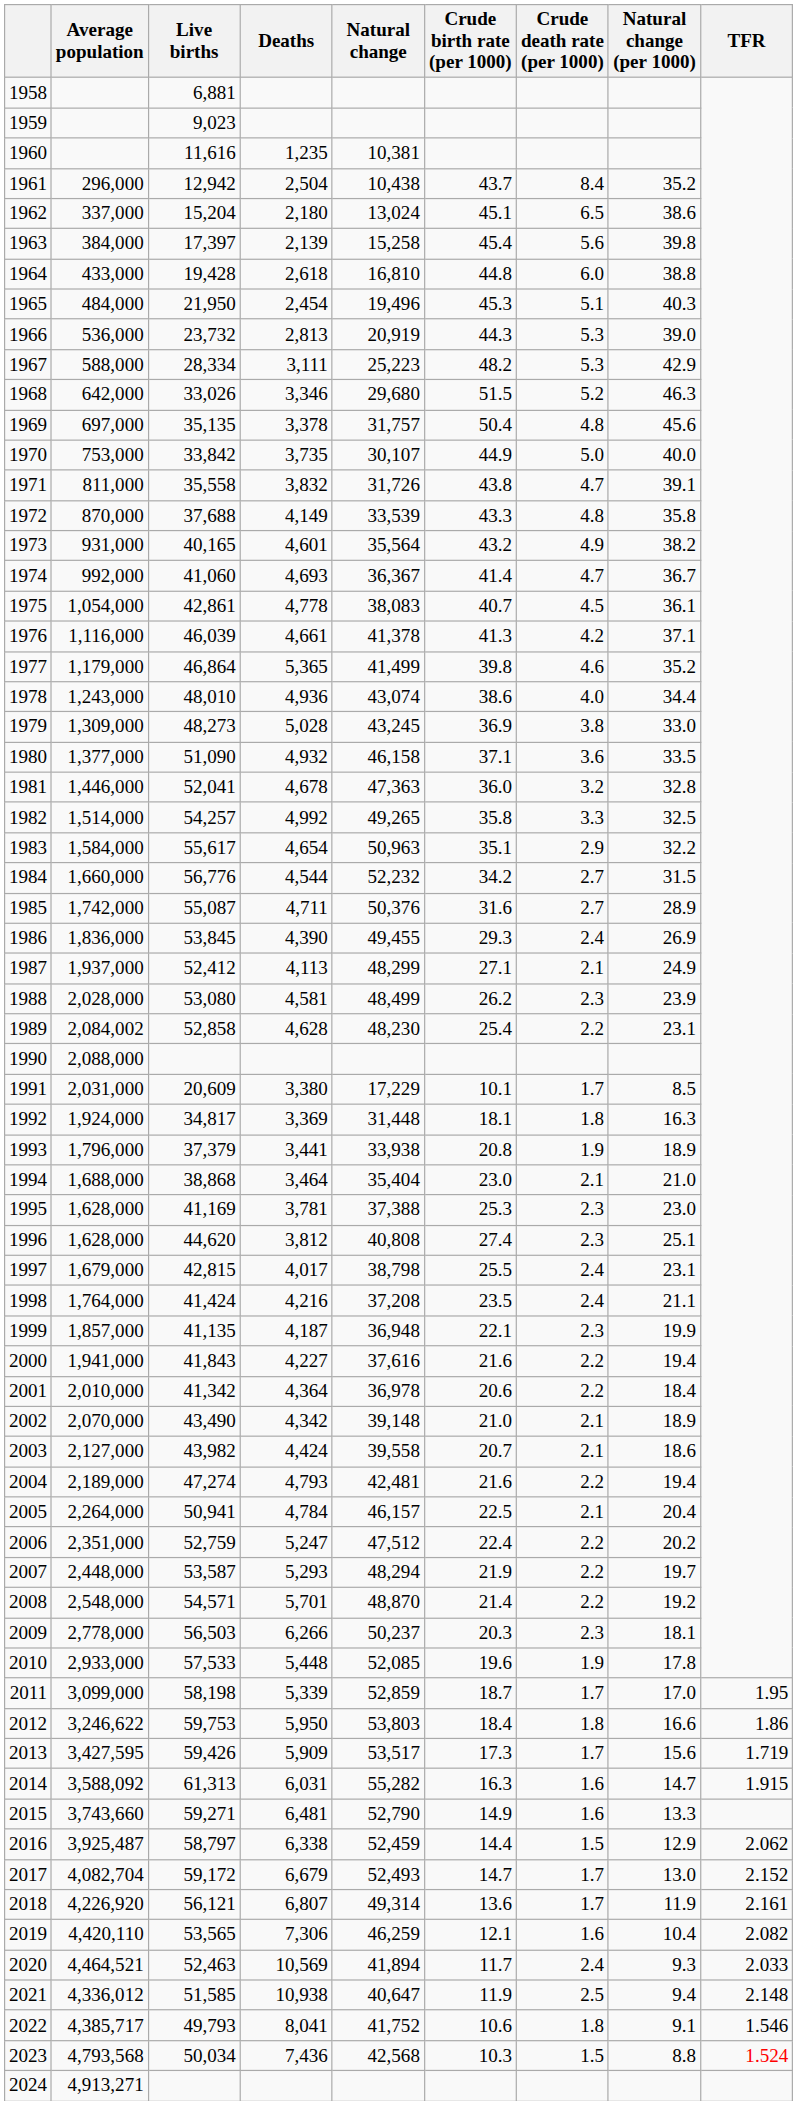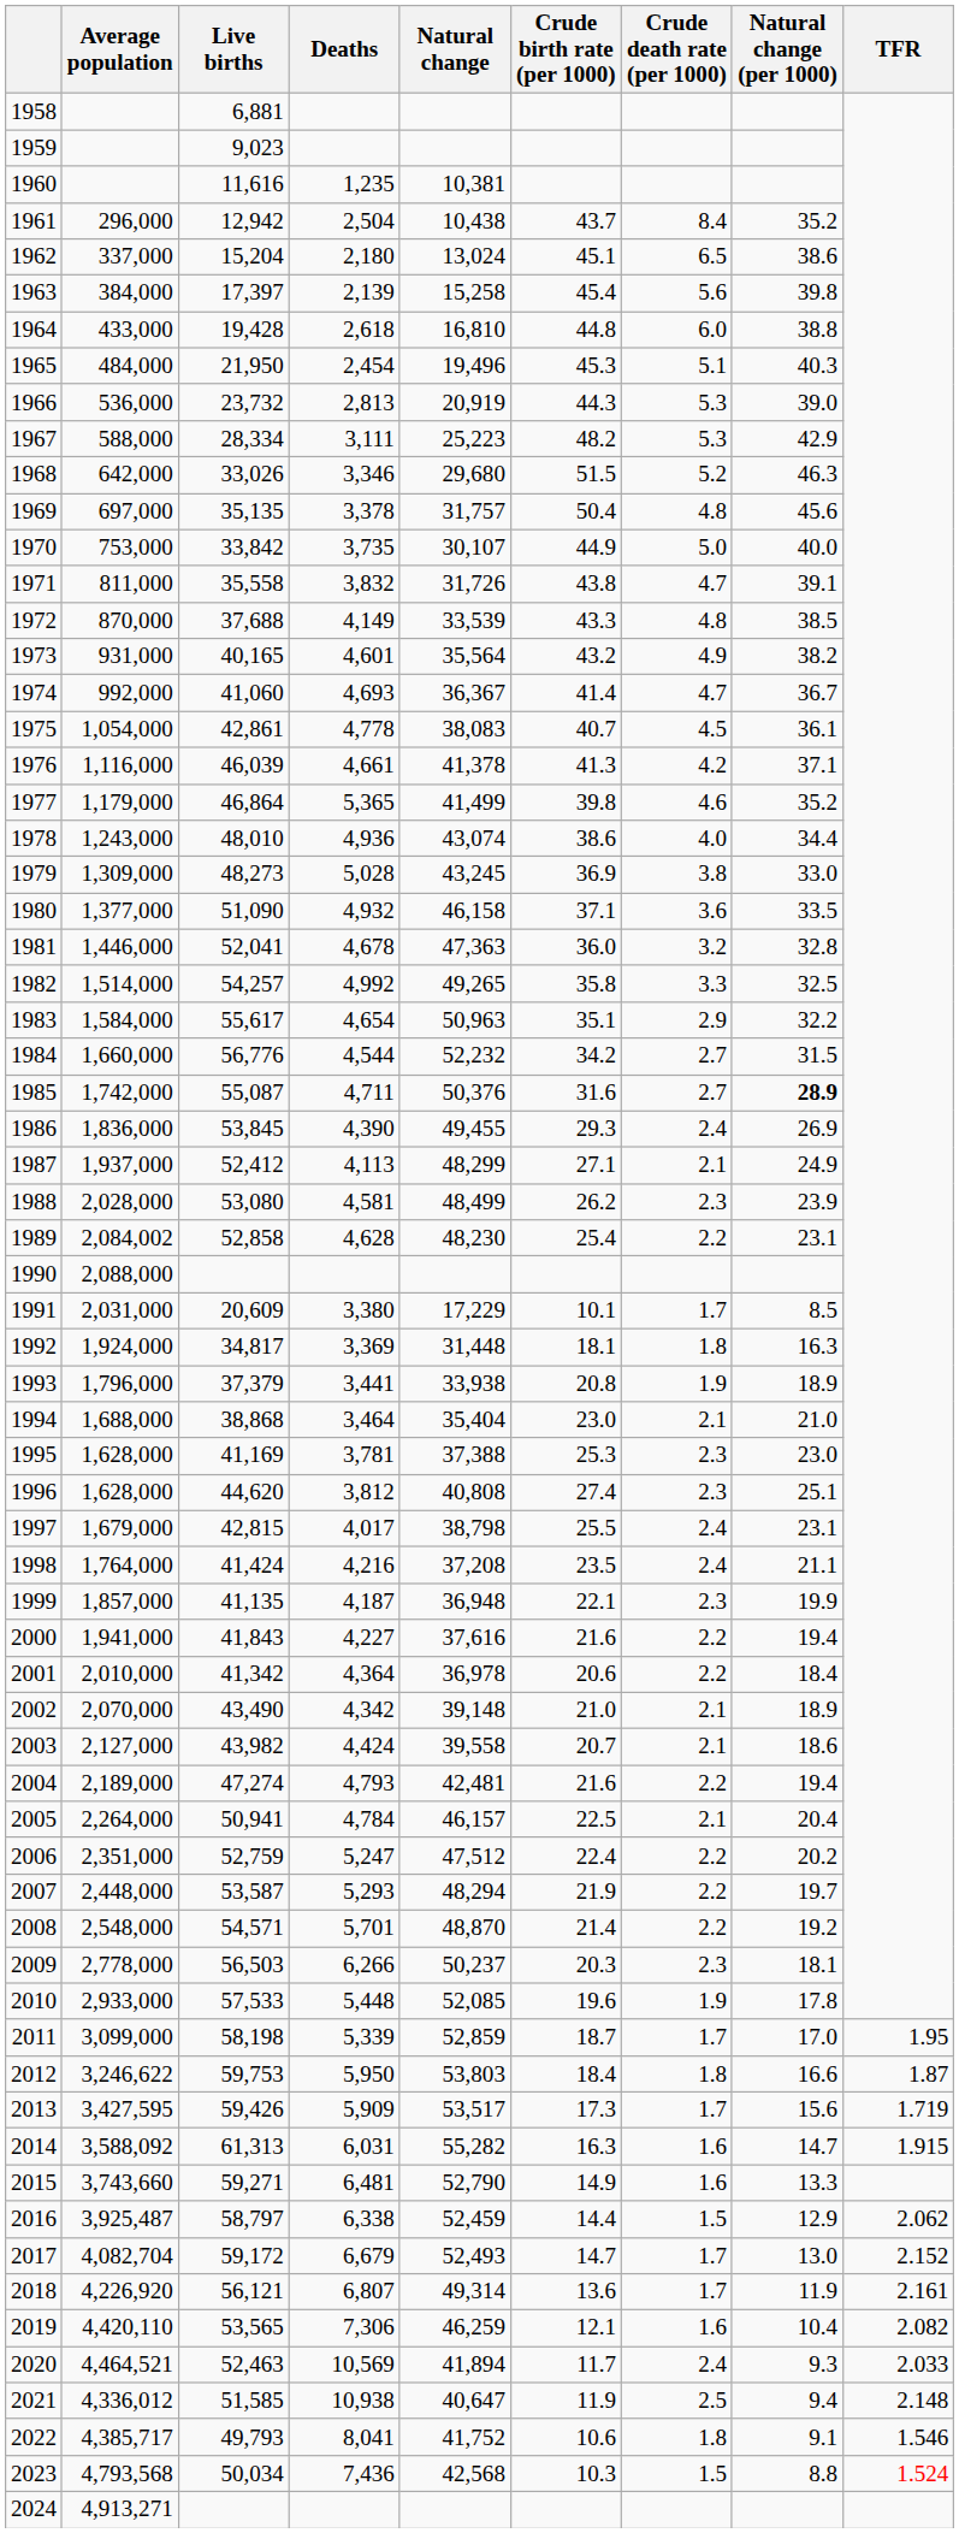1972 | Natural change (per 1000): 35.8 -> 38.5
1985 | Natural change (per 1000): normal -> bold
2012 | TFR: 1.86 -> 1.87
